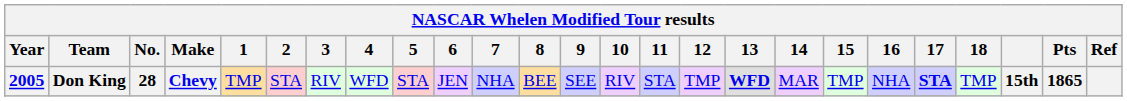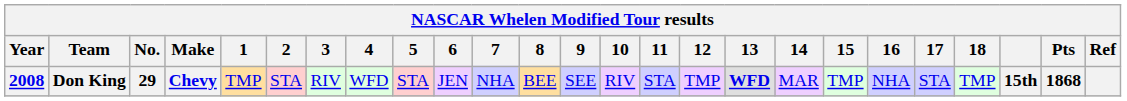Don King | Year: 2005 -> 2008
Don King | No.: 28 -> 29
Don King | 17: bold -> normal
Don King | Pts: 1865 -> 1868
